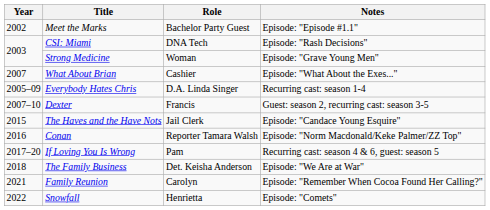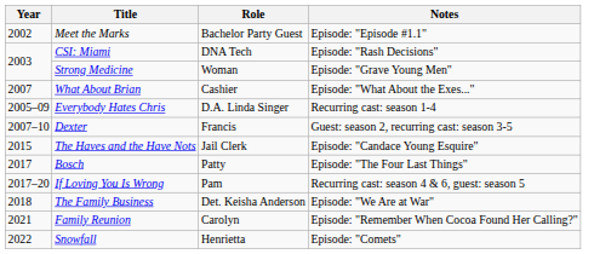- row: 2016 | Conan | Reporter Tamara Walsh | Episode: "Norm Macdonald/Keke Palmer/ZZ Top"
+ row: 2017 | Bosch | Patty | Episode: "The Four Last Things"
